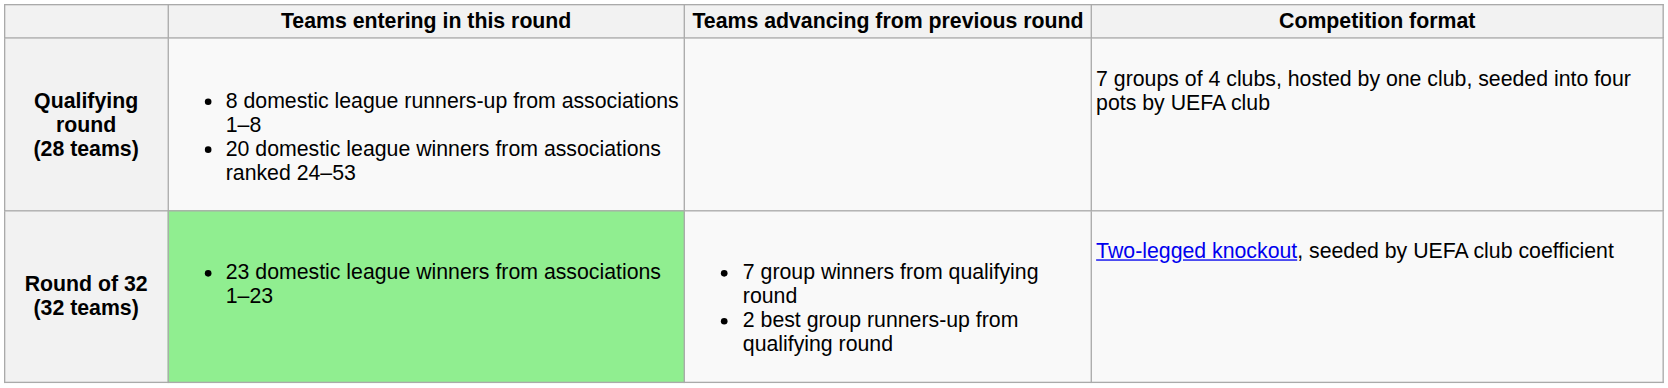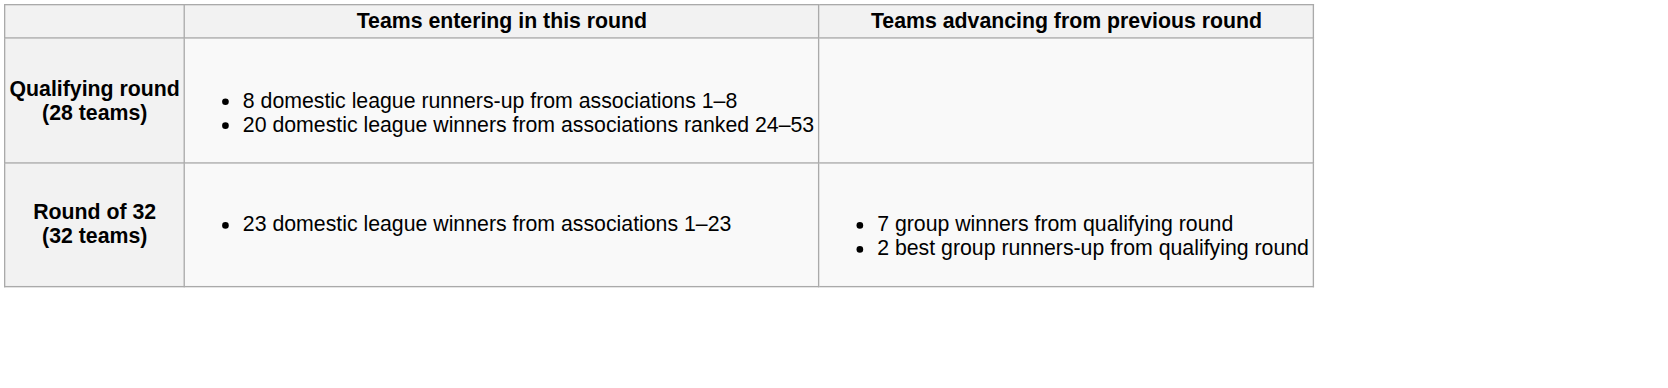- column: Competition format | 7 groups of 4 clubs, hosted by one club, seeded into four pots by UEFA club | Two-legged knockout, seeded by UEFA club coefficient
Round of 32 (32 teams) | Teams entering in this round: lightgreen background -> no background
